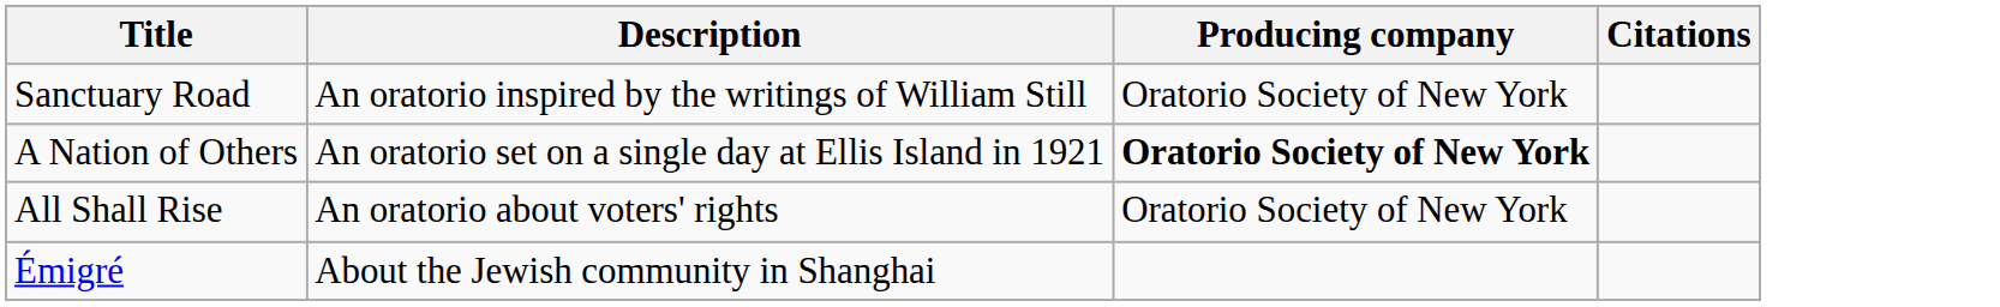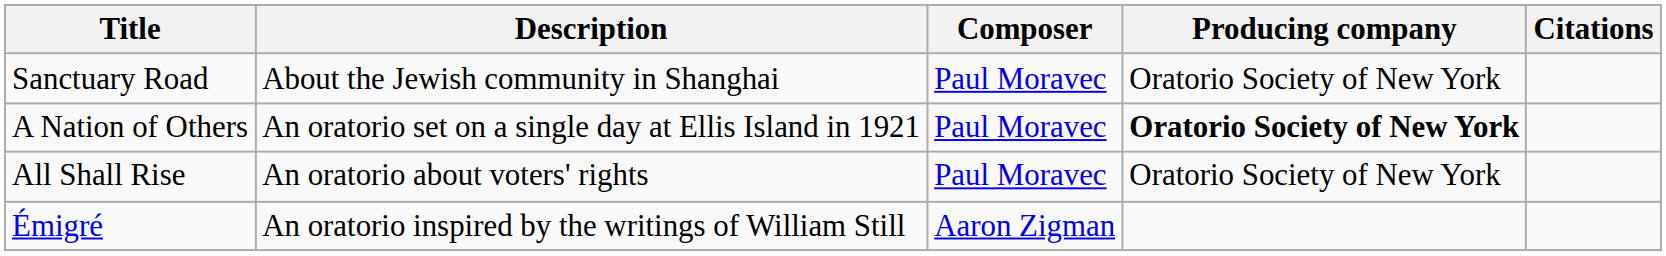+ column: Composer | Paul Moravec | Paul Moravec | Paul Moravec | Aaron Zigman
Sanctuary Road | Description: An oratorio inspired by the writings of William Still -> About the Jewish community in Shanghai
Émigré | Description: About the Jewish community in Shanghai -> An oratorio inspired by the writings of William Still
